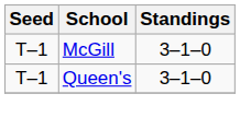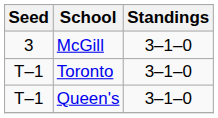McGill | Seed: T–1 -> 3
+ row: T–1 | Toronto | 3–1–0
